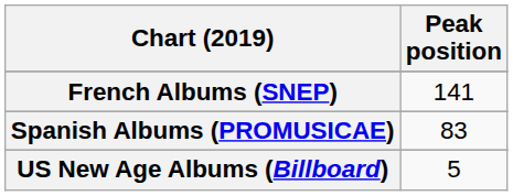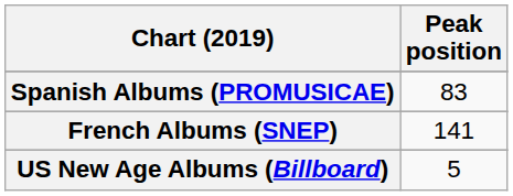rows swapped: French Albums (SNEP) <-> Spanish Albums (PROMUSICAE)
